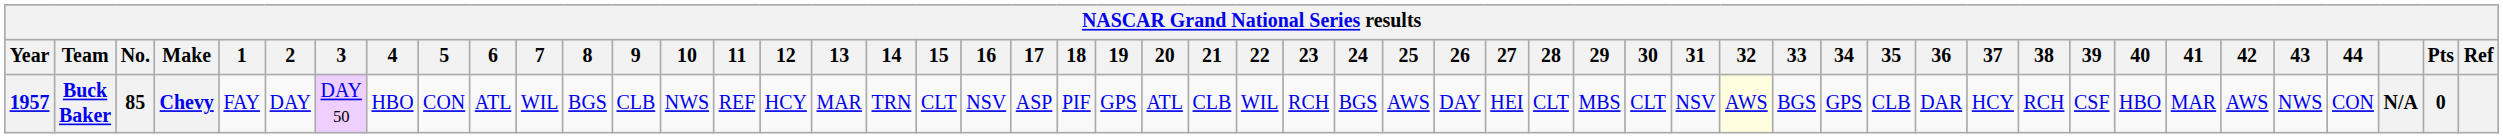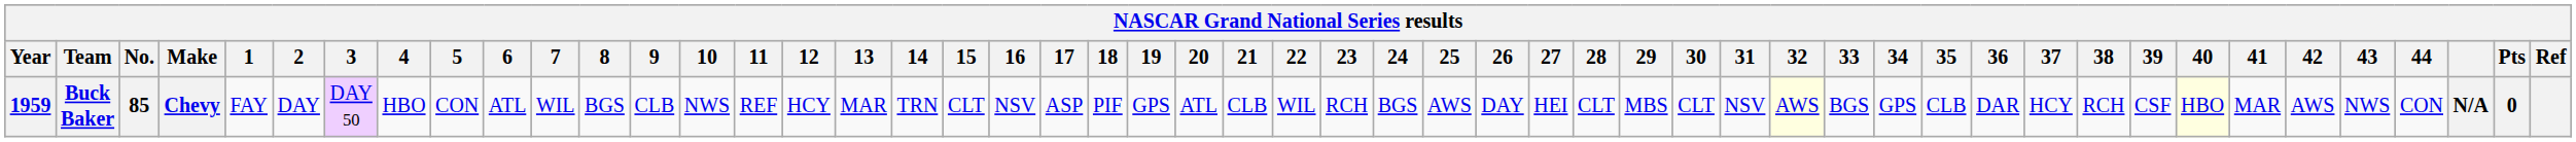Buck Baker | Year: 1957 -> 1959
Buck Baker | 40: no background -> lightyellow background
